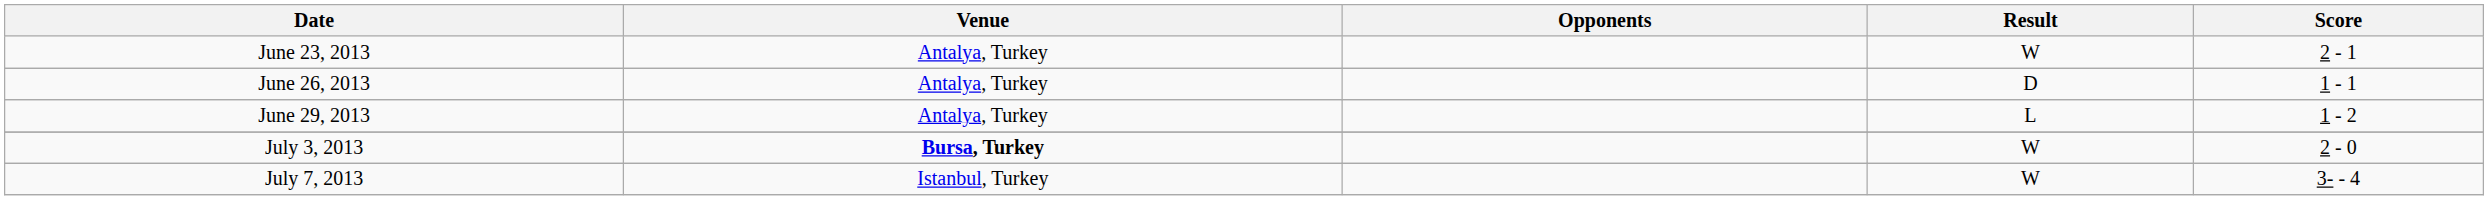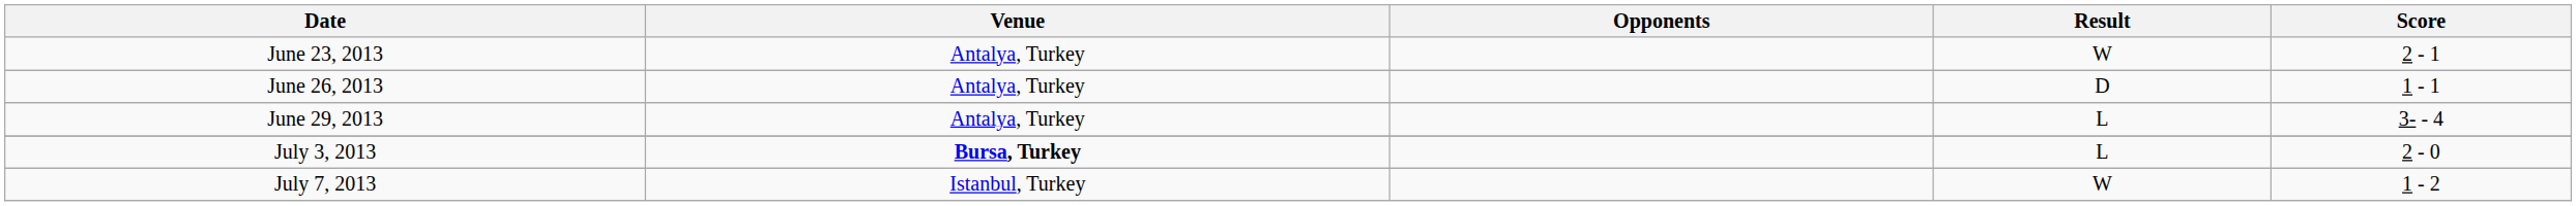June 29, 2013 | Score: 1 - 2 -> 3- - 4
July 3, 2013 | Result: W -> L
July 7, 2013 | Score: 3- - 4 -> 1 - 2
